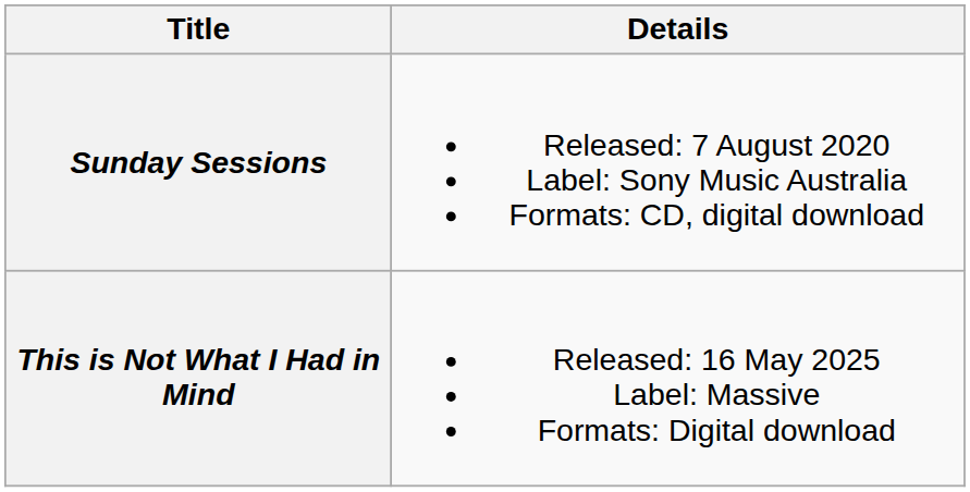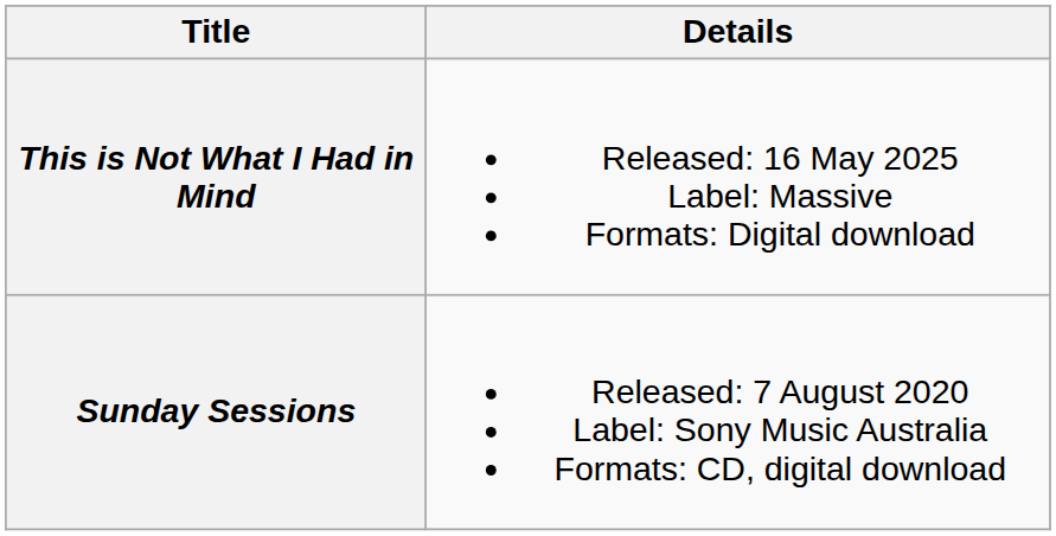rows swapped: Sunday Sessions <-> This is Not What I Had in Mind
